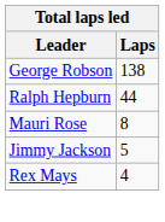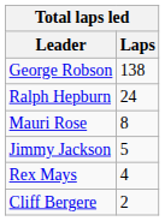Ralph Hepburn | Laps: 44 -> 24
+ row: Cliff Bergere | 2
